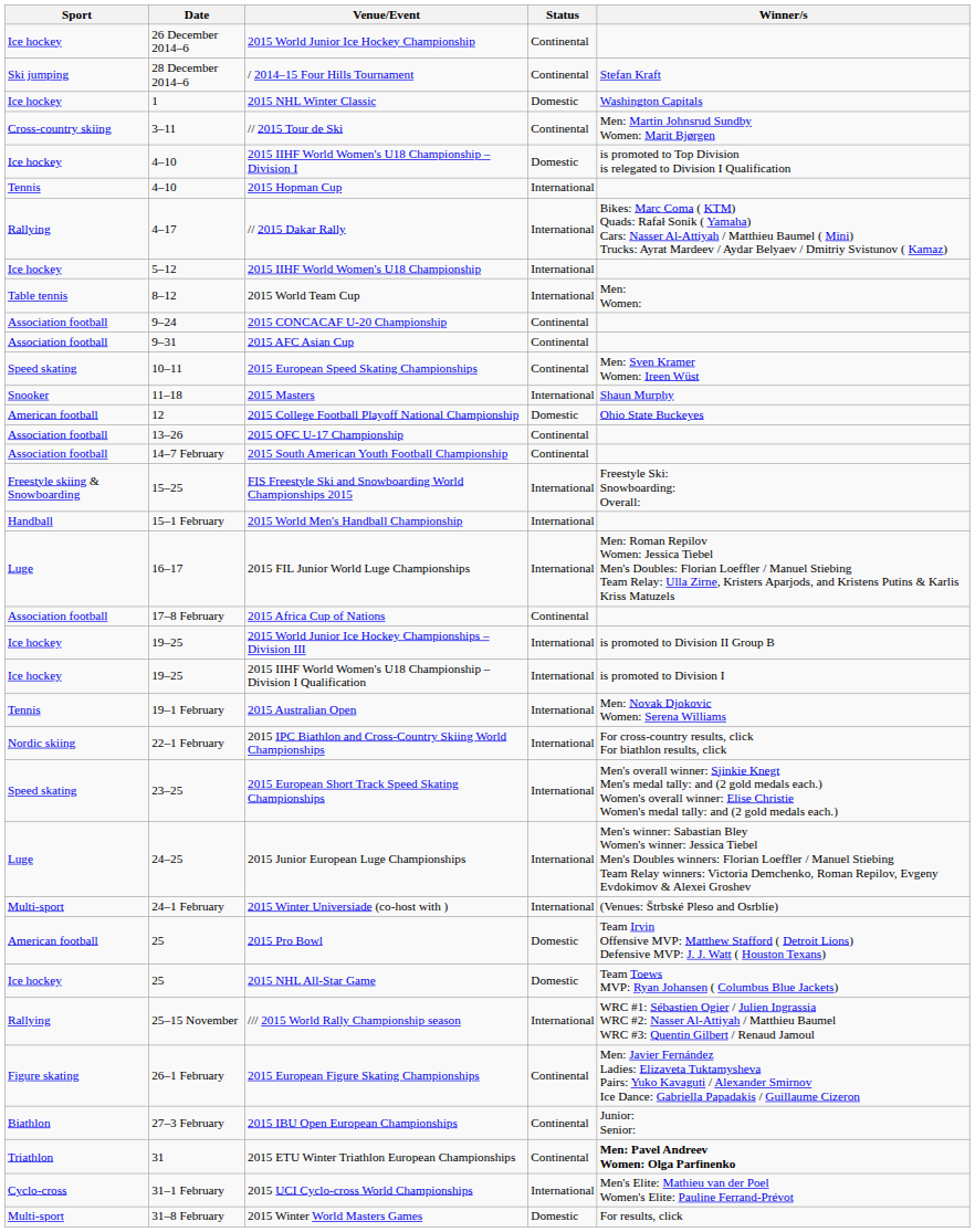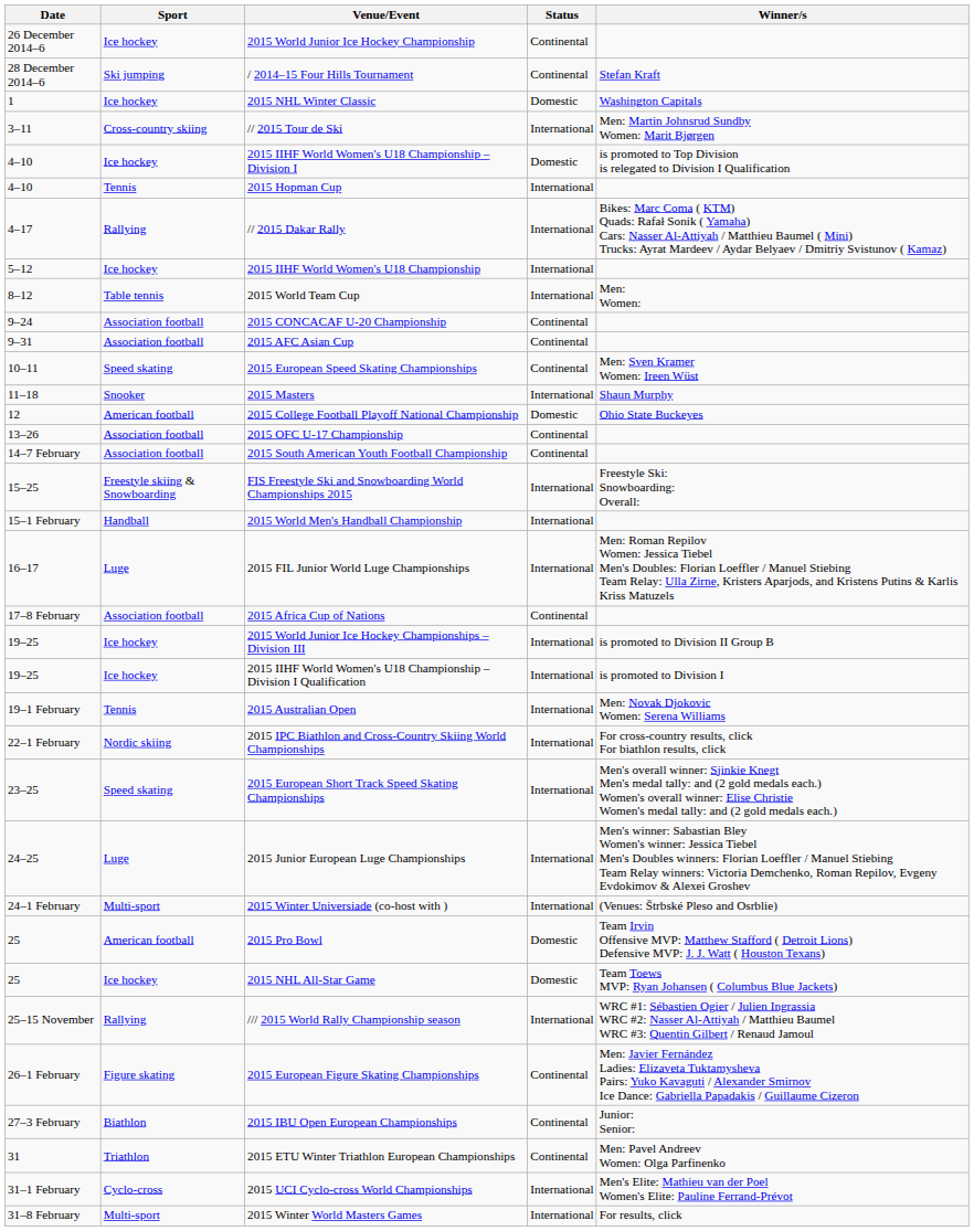columns swapped: Date <-> Sport
// 2015 Tour de Ski | Status: Continental -> International
2015 ETU Winter Triathlon European Championships | Winner/s: bold -> normal
2015 Winter World Masters Games | Status: Domestic -> International
